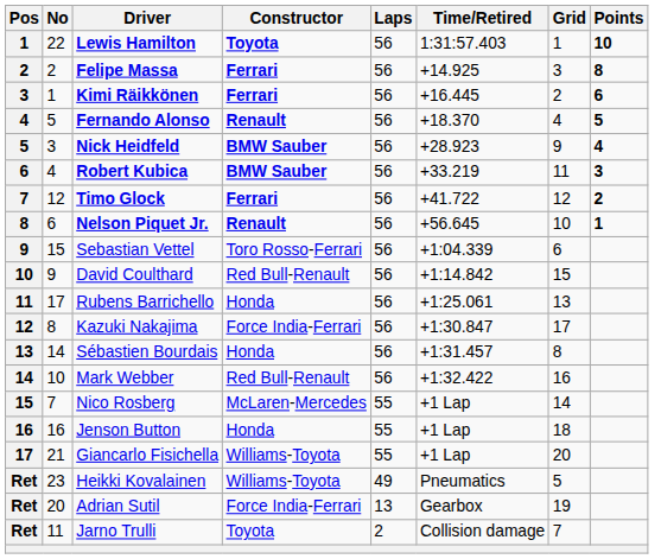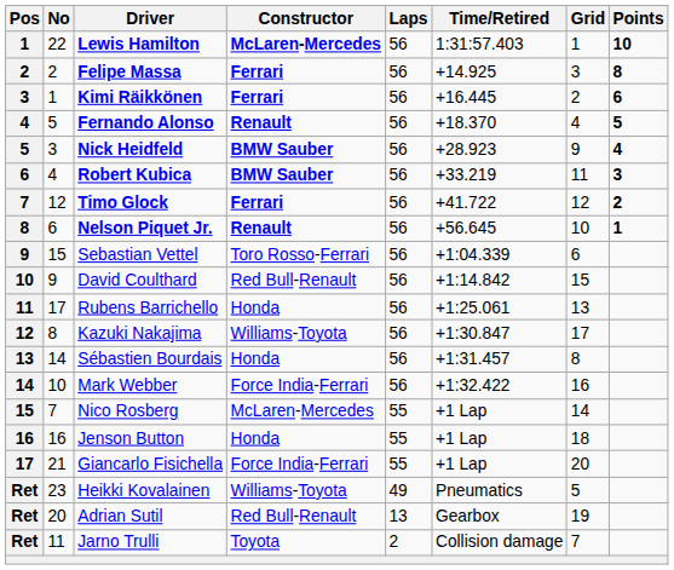Lewis Hamilton | Constructor: Toyota -> McLaren-Mercedes
Kazuki Nakajima | Constructor: Force India-Ferrari -> Williams-Toyota
Mark Webber | Constructor: Red Bull-Renault -> Force India-Ferrari
Giancarlo Fisichella | Constructor: Williams-Toyota -> Force India-Ferrari
Adrian Sutil | Constructor: Force India-Ferrari -> Red Bull-Renault
